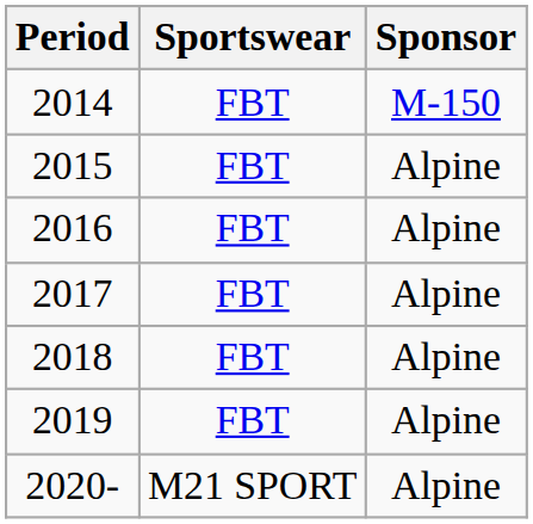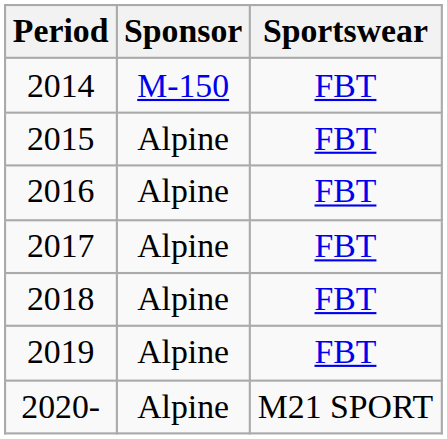columns swapped: Sportswear <-> Sponsor
